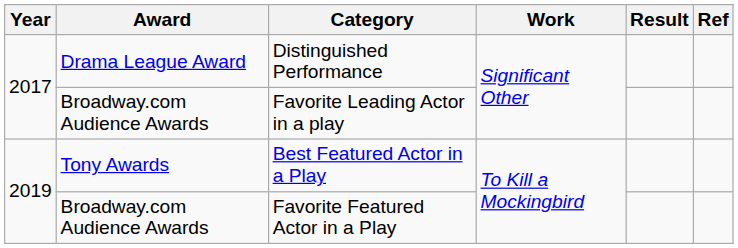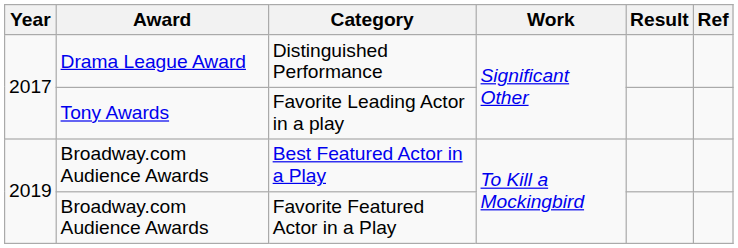Favorite Leading Actor in a play | Award: Broadway.com Audience Awards -> Tony Awards
Best Featured Actor in a Play | Award: Tony Awards -> Broadway.com Audience Awards
